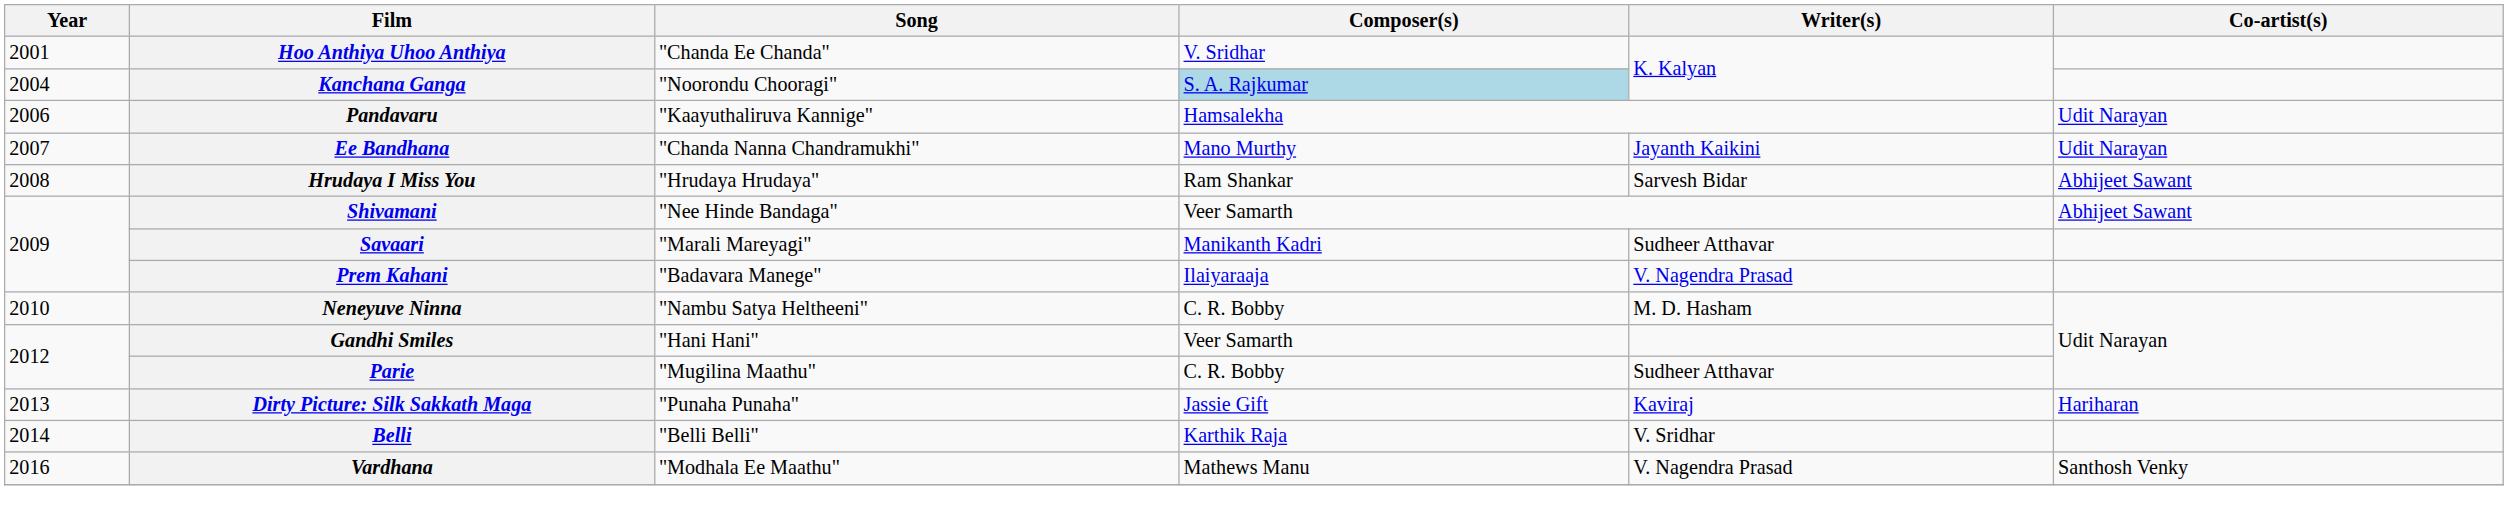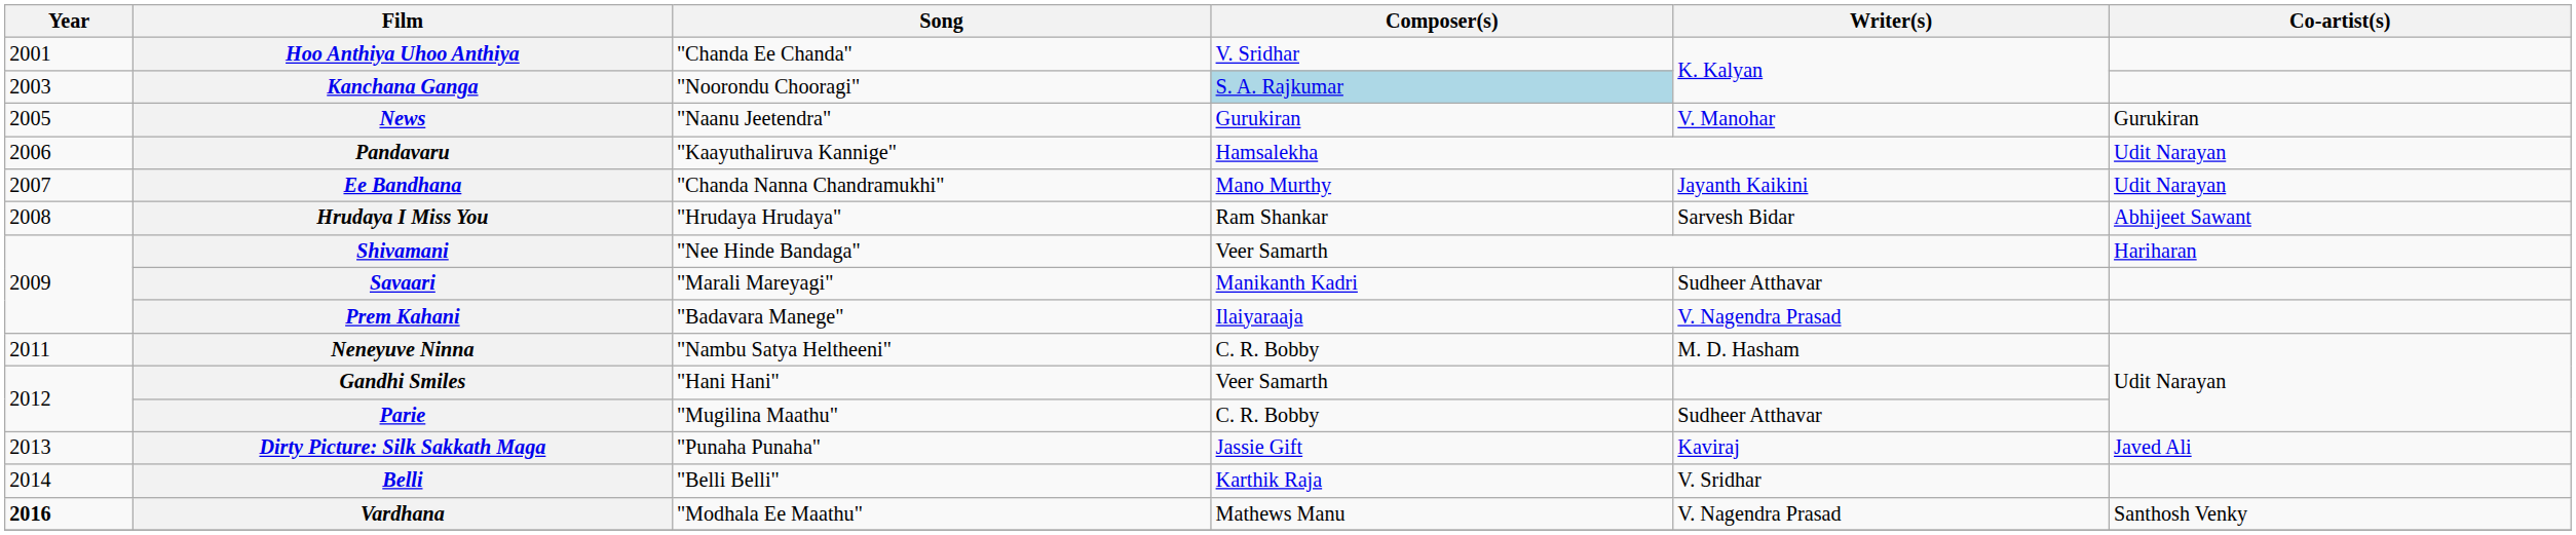Kanchana Ganga | Year: 2004 -> 2003
+ row: 2005 | News | "Naanu Jeetendra" | Gurukiran | V. Manohar | Gurukiran
Shivamani | Co-artist(s): Abhijeet Sawant -> Hariharan
Neneyuve Ninna | Year: 2010 -> 2011
Dirty Picture: Silk Sakkath Maga | Co-artist(s): Hariharan -> Javed Ali
Vardhana | Year: normal -> bold
